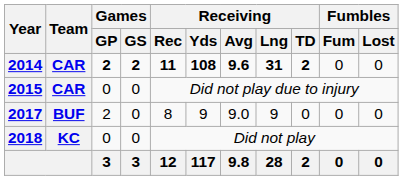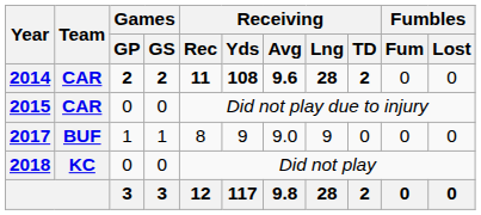2014 | Receiving / Lng: 31 -> 28
2017 | Games / GP: 2 -> 1
2017 | Games / GS: 0 -> 1
